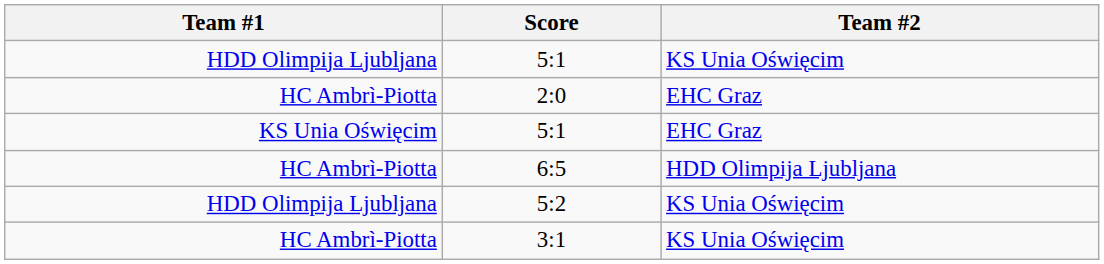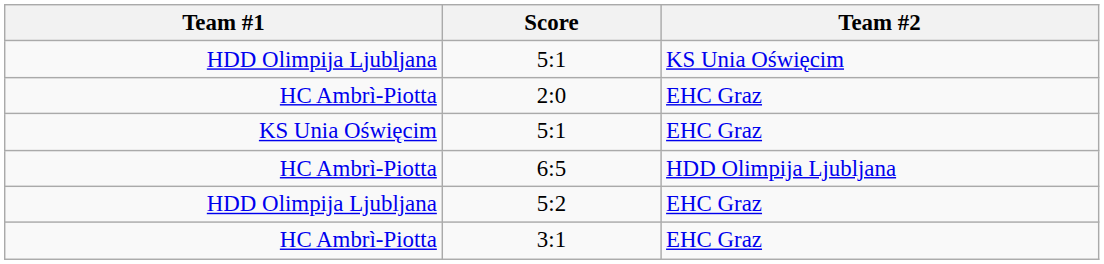5:2 | Team #2: KS Unia Oświęcim -> EHC Graz
3:1 | Team #2: KS Unia Oświęcim -> EHC Graz
